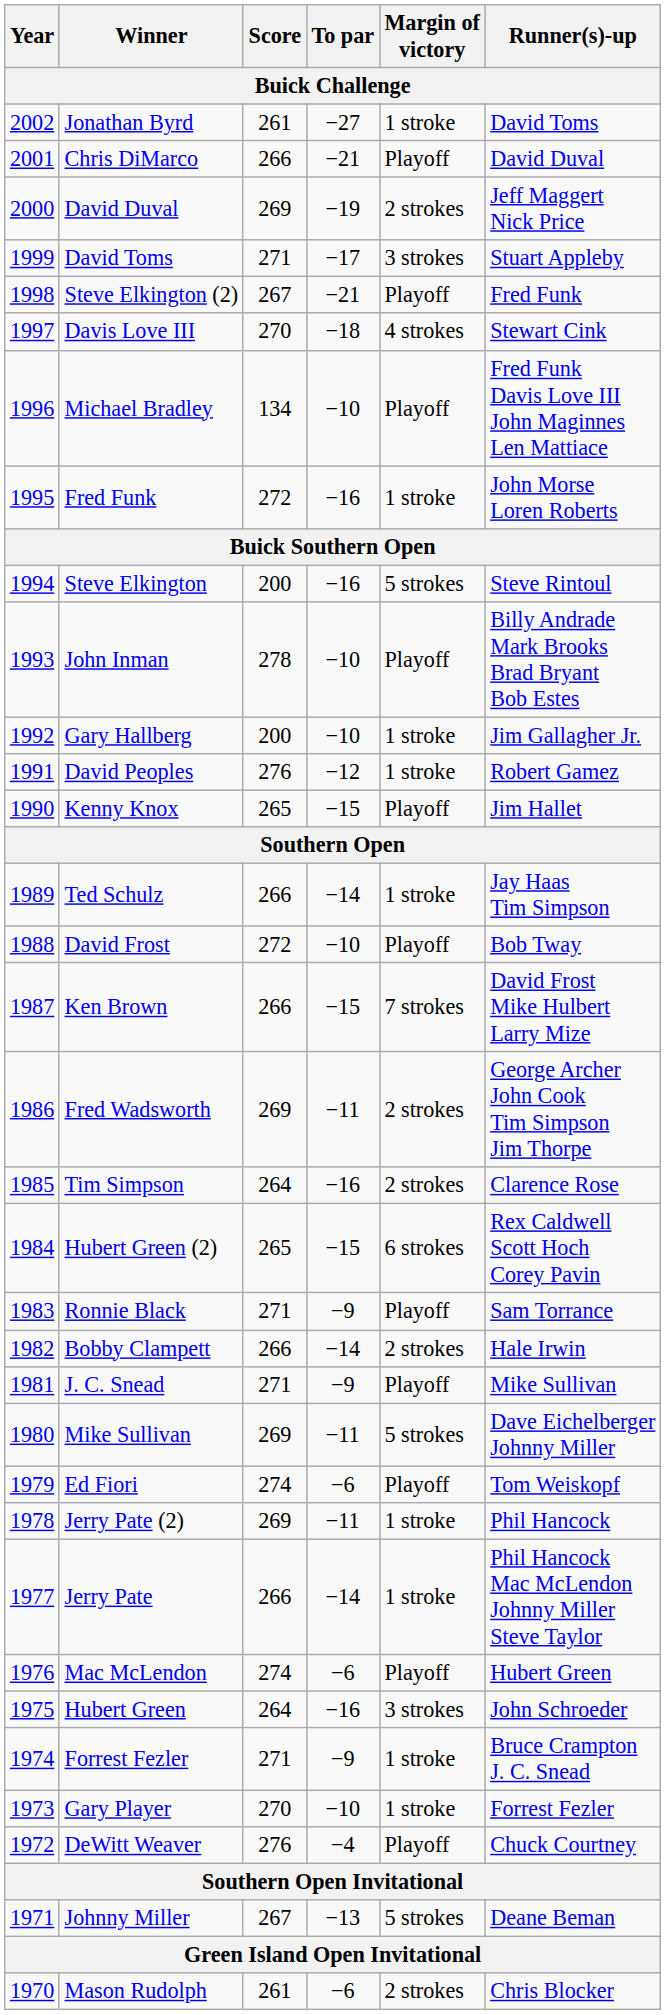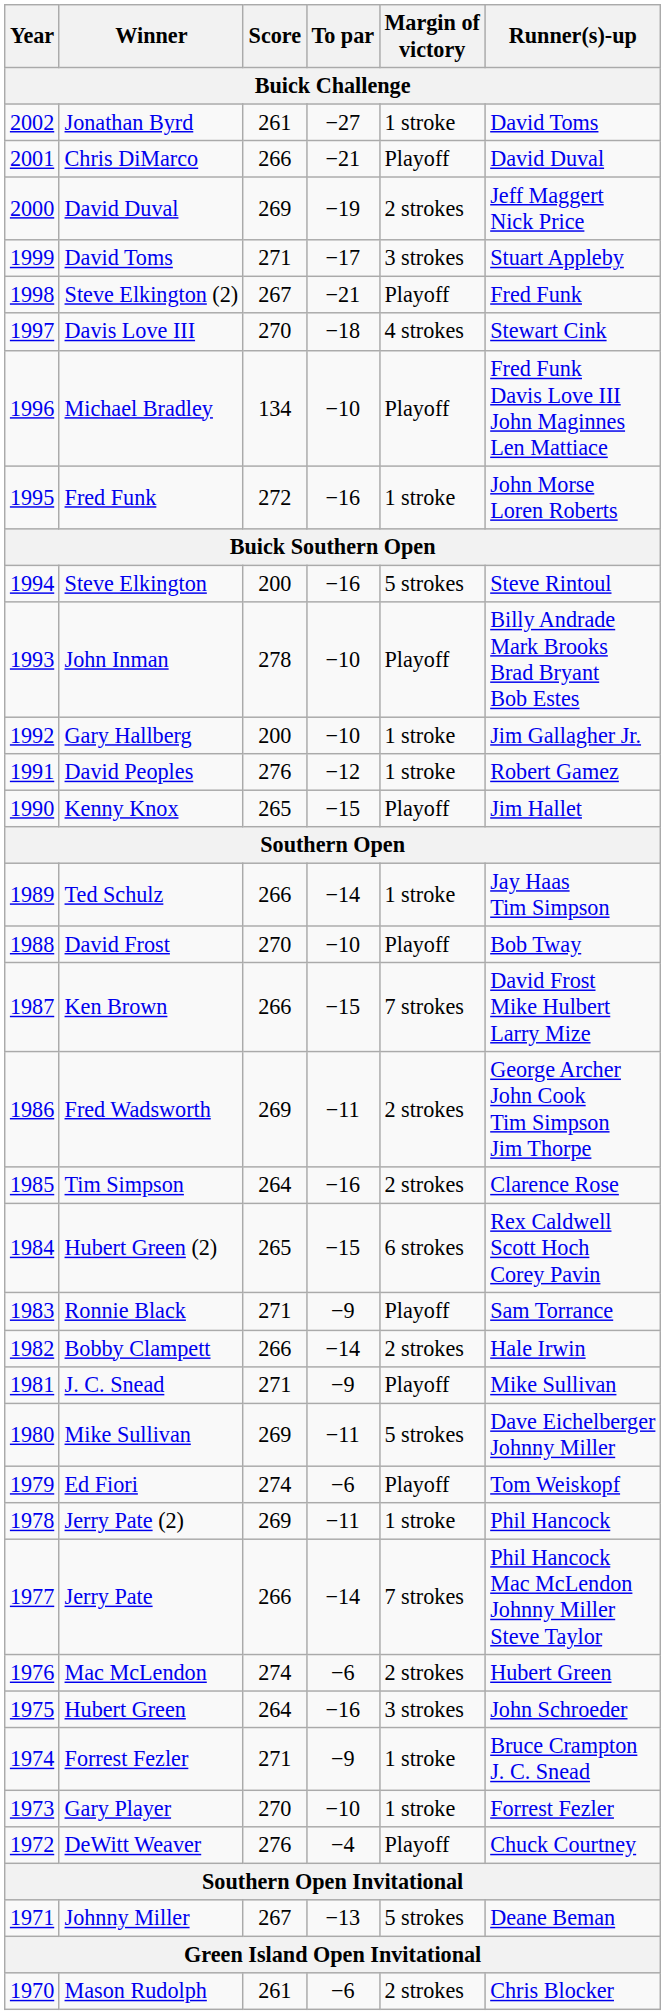David Frost | Score: 272 -> 270
Jerry Pate | Margin of victory: 1 stroke -> 7 strokes
Mac McLendon | Margin of victory: Playoff -> 2 strokes
